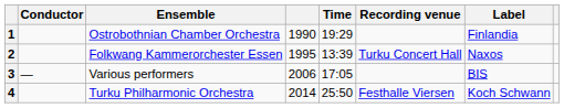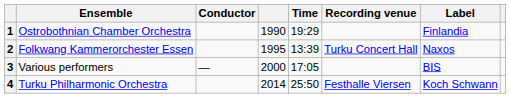columns swapped: Conductor <-> Ensemble
3 | column 4: 2006 -> 2000
